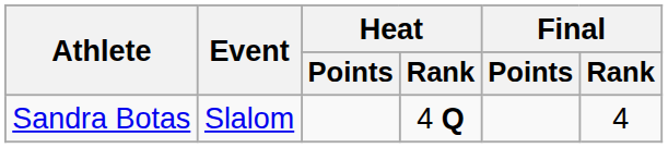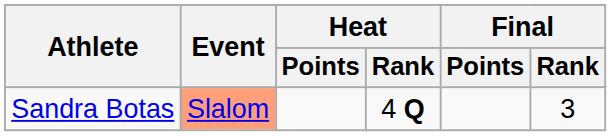Sandra Botas | Event: no background -> lightsalmon background
Sandra Botas | Final / Rank: 4 -> 3
